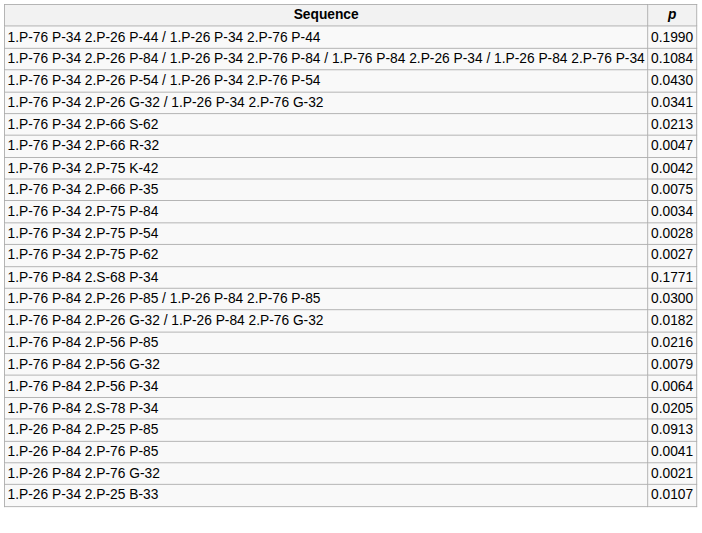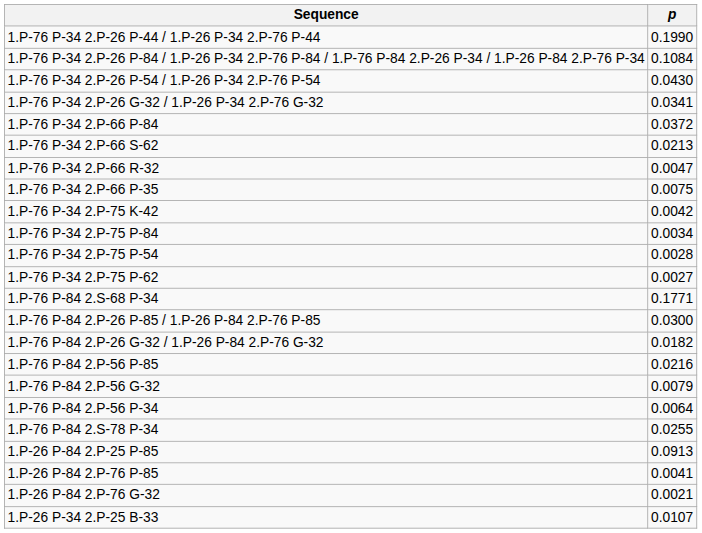+ row: 1.P-76 P-34 2.P-66 P-84 | 0.0372
rows swapped: 1.P-76 P-34 2.P-66 P-35 <-> 1.P-76 P-34 2.P-75 K-42
1.P-76 P-84 2.S-78 P-34 | p: 0.0205 -> 0.0255
